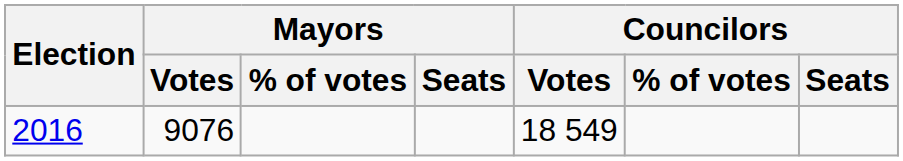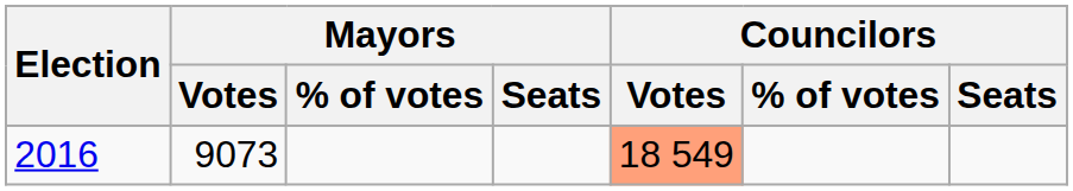2016 | Mayors / Votes: 9076 -> 9073
2016 | Councilors / Votes: no background -> lightsalmon background
